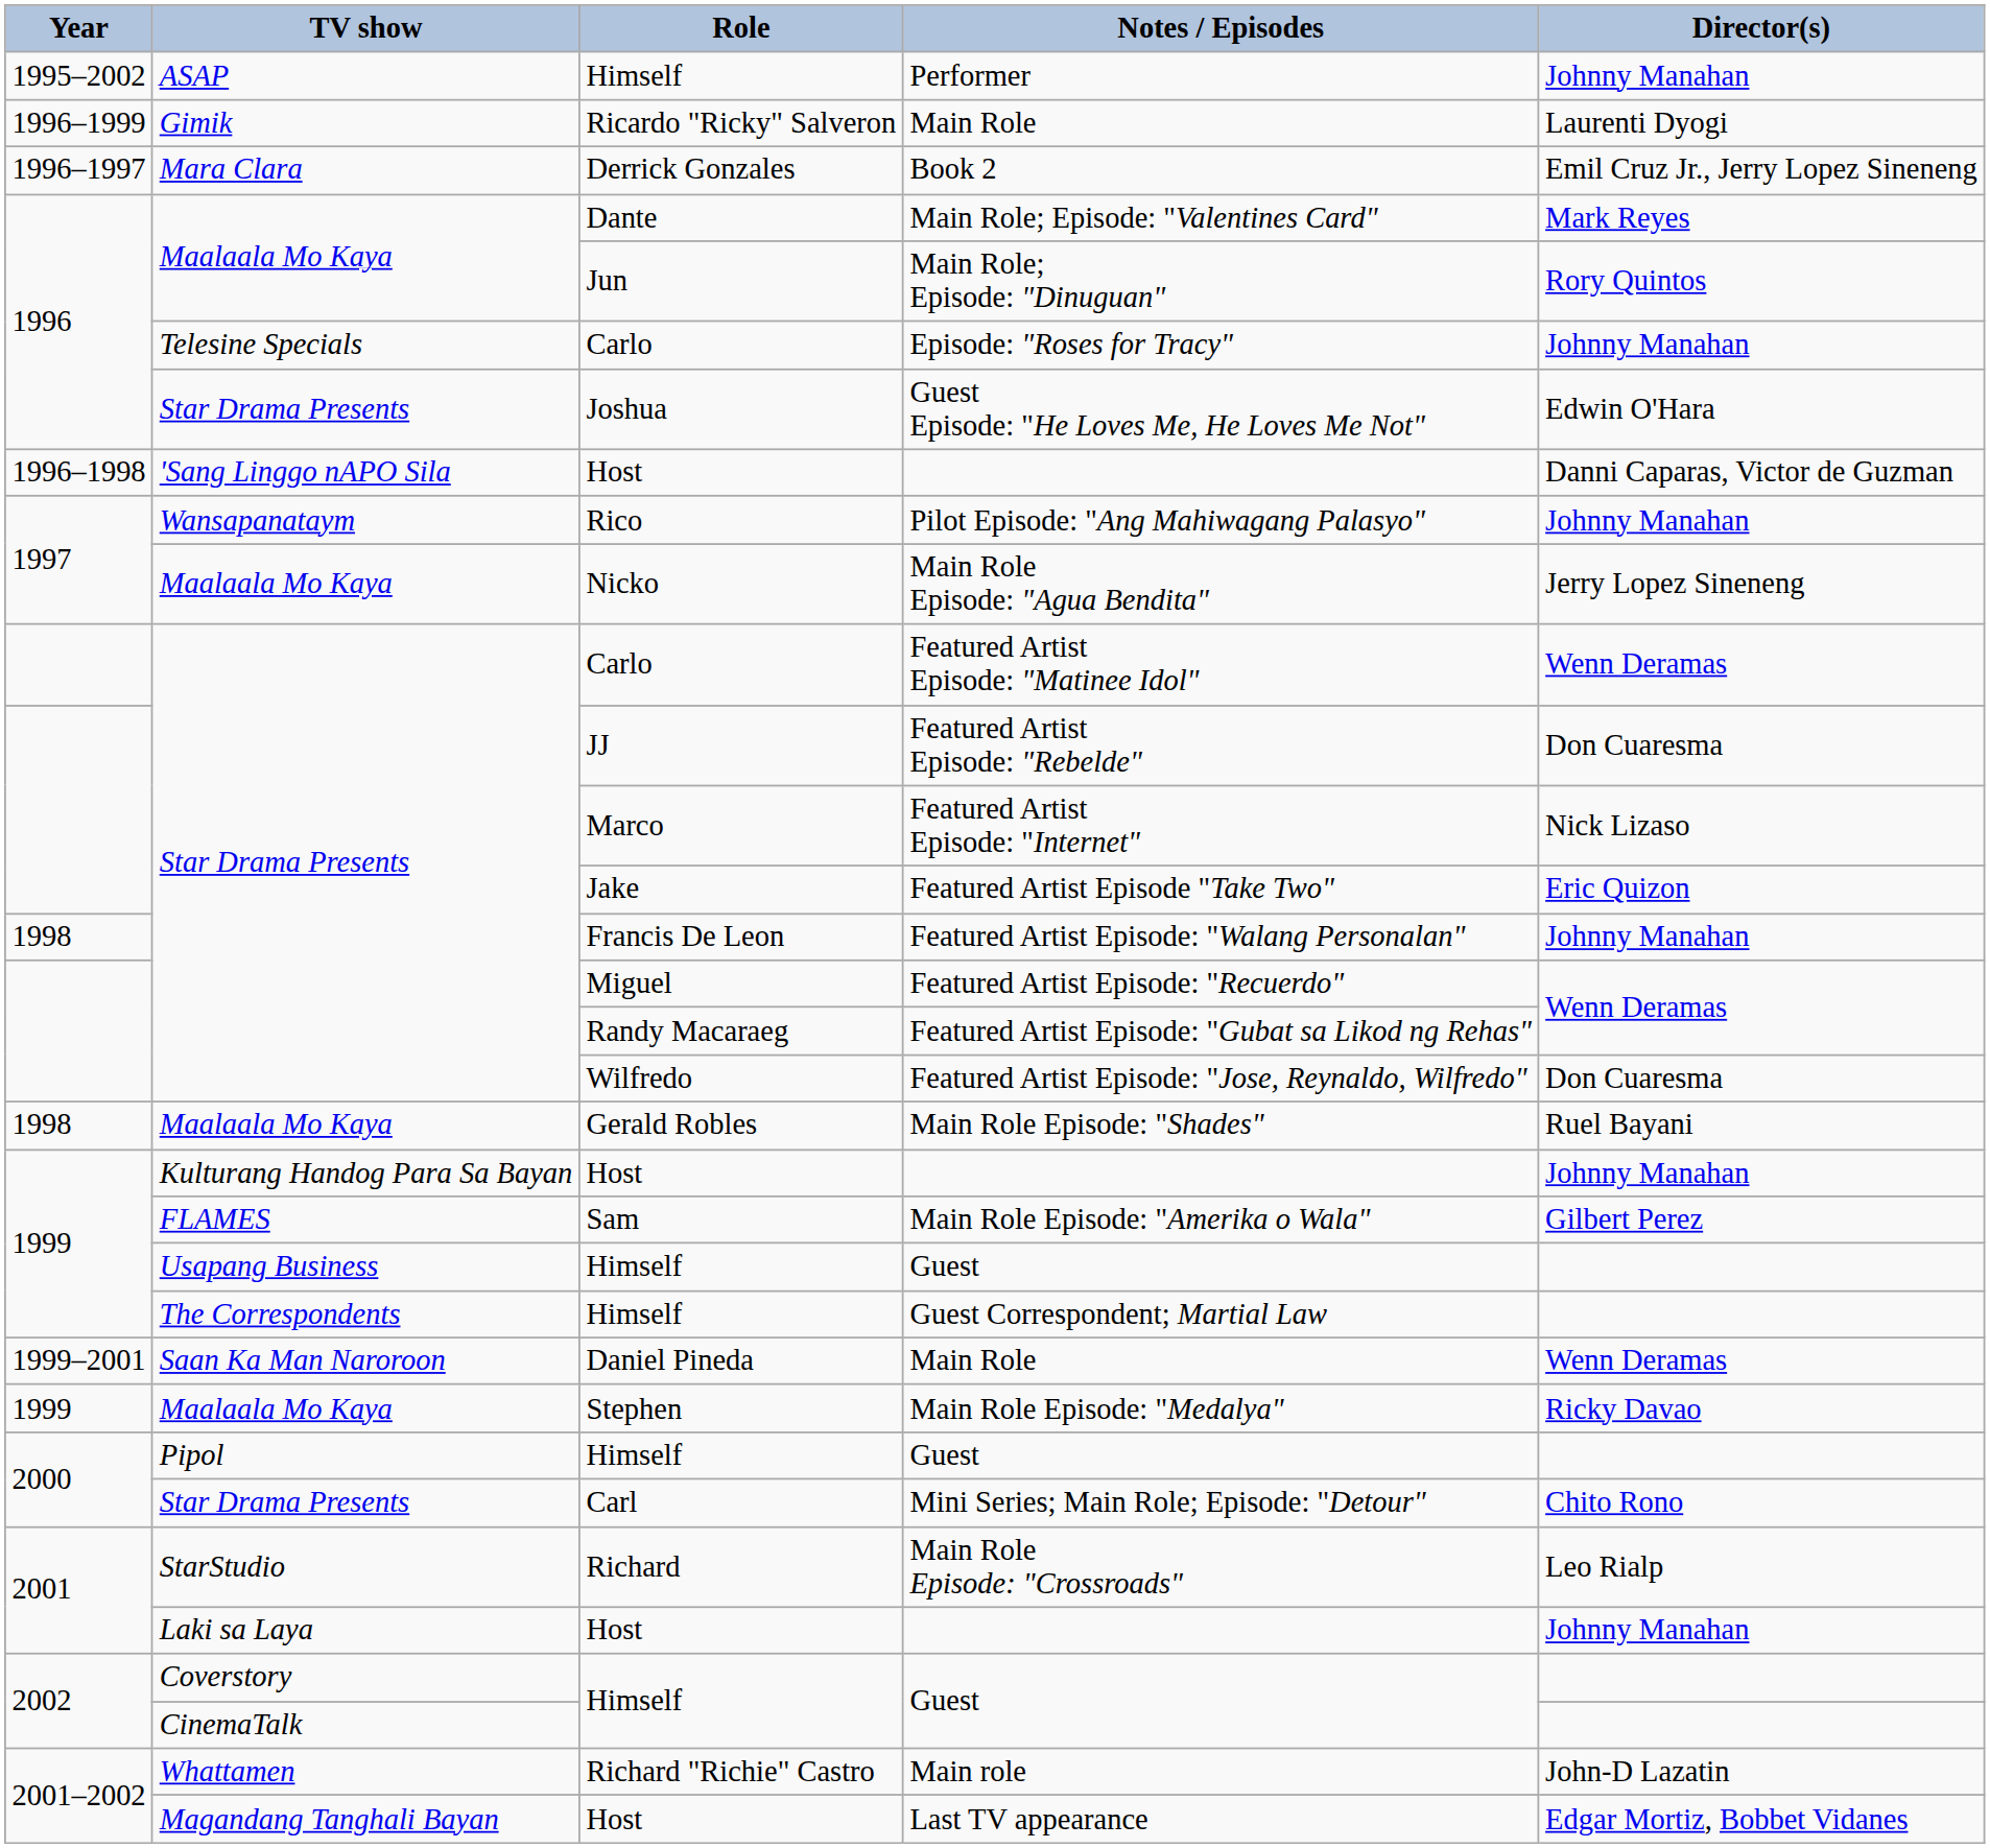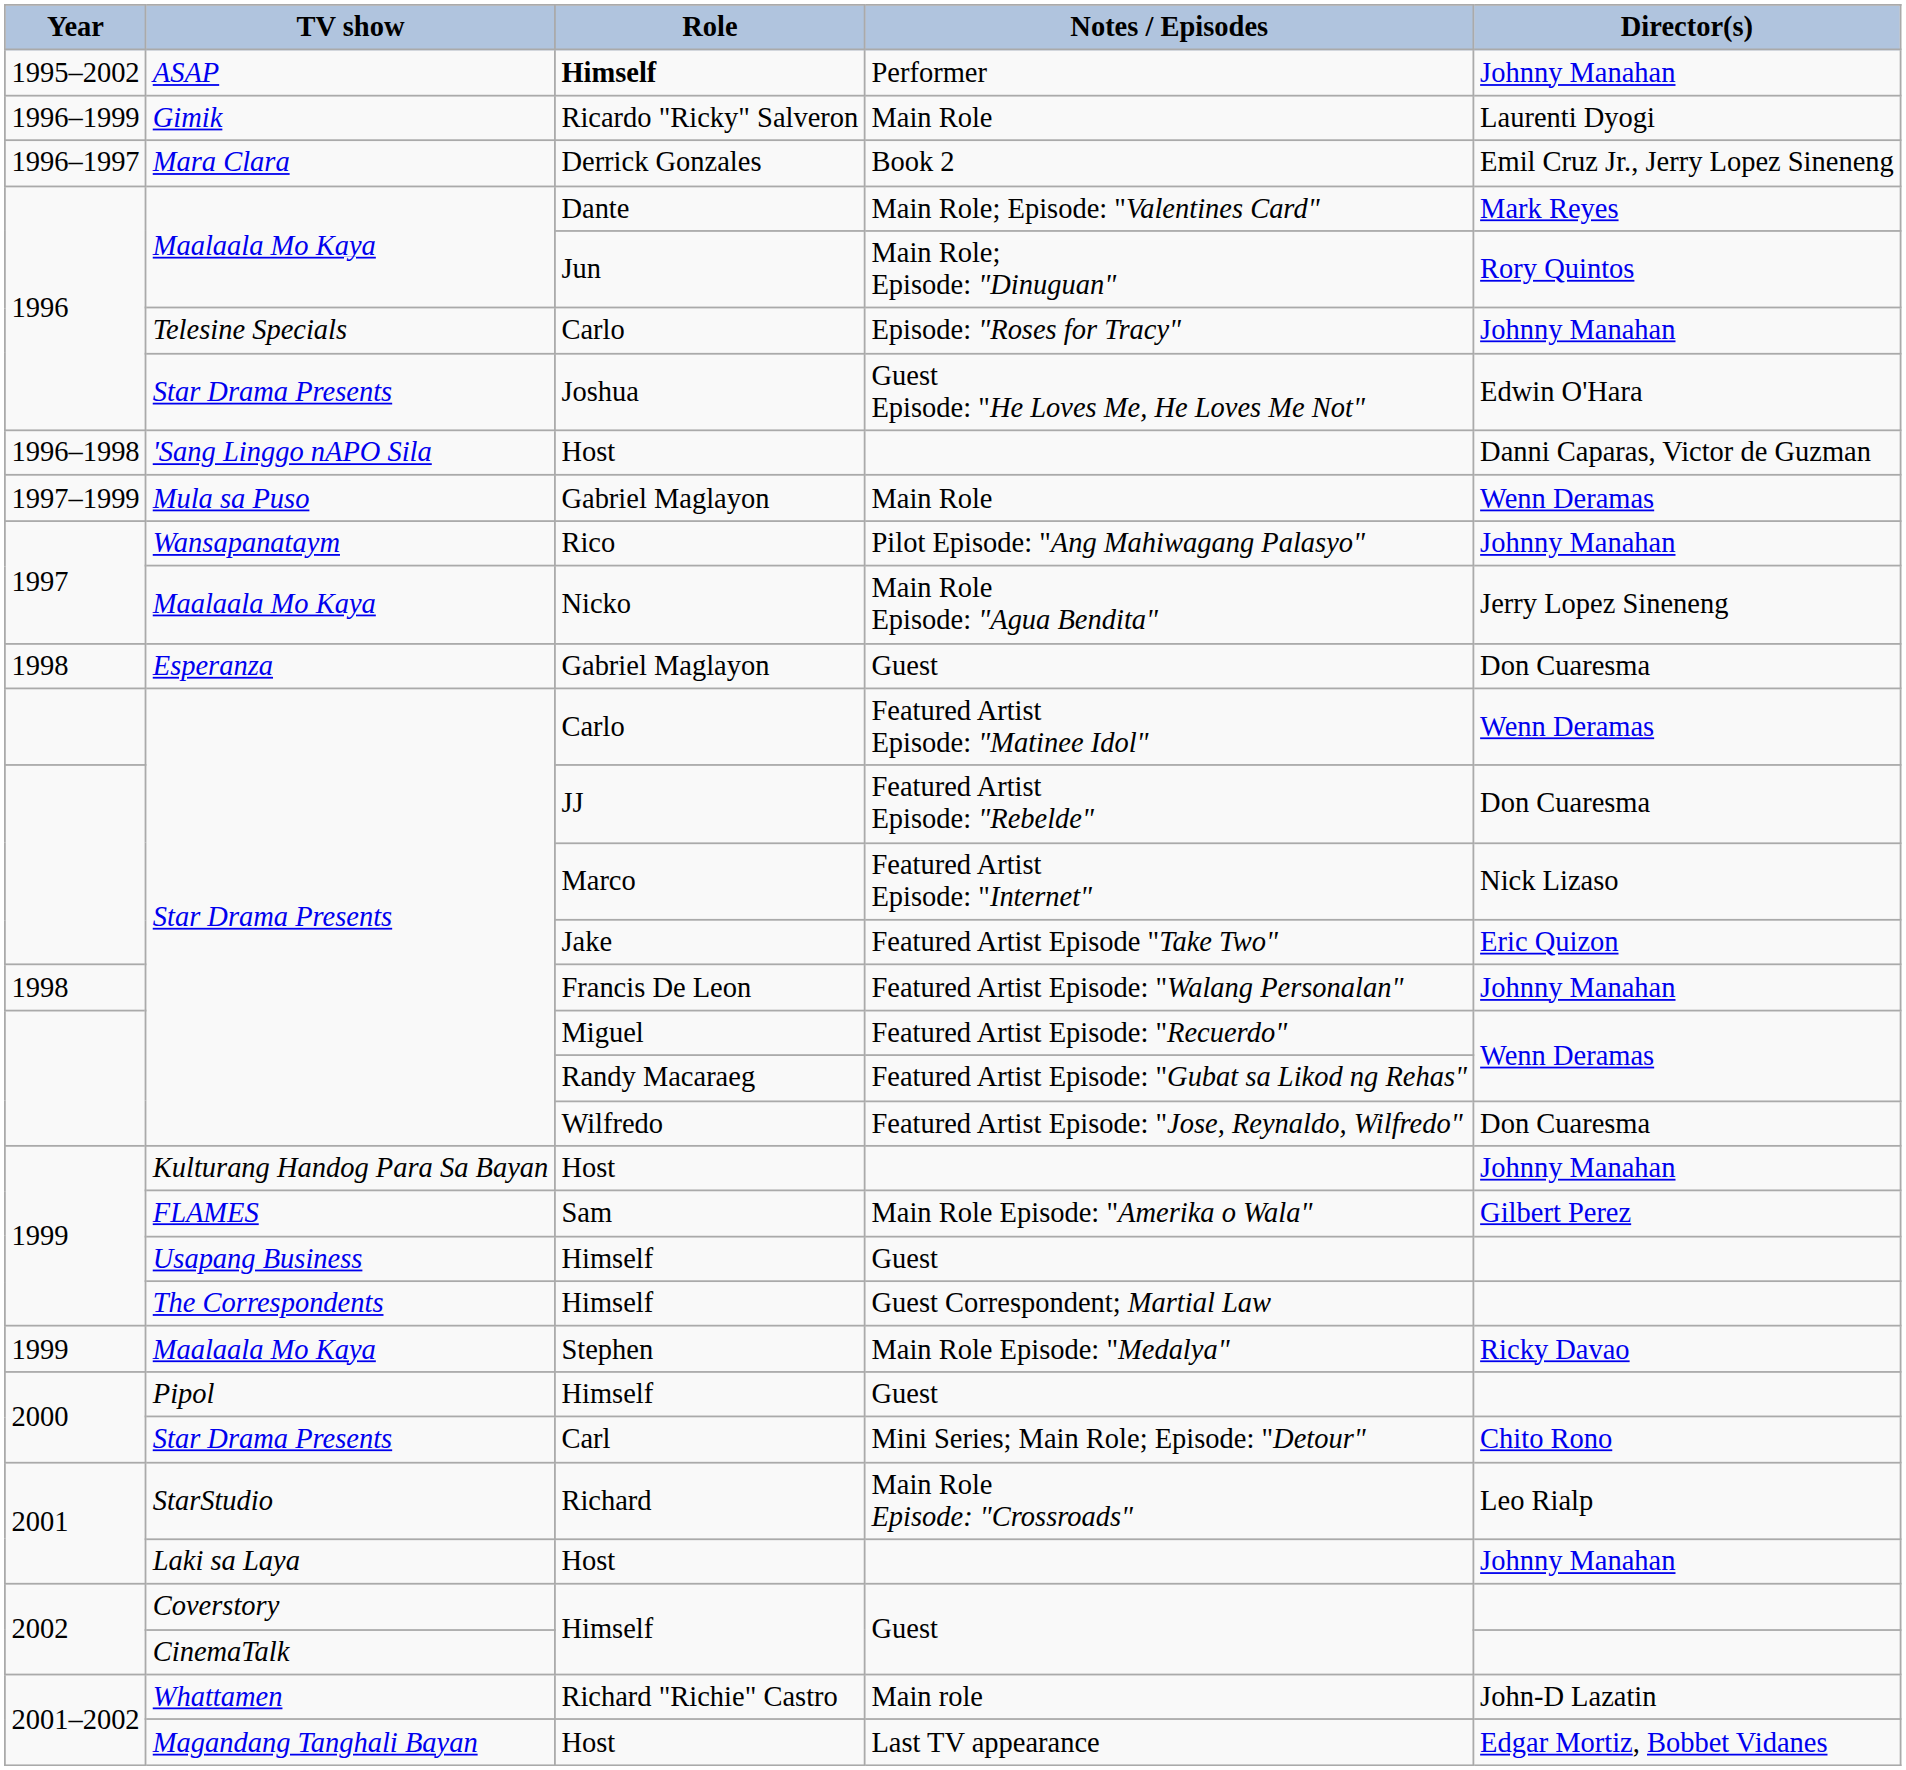Performer | Role: normal -> bold
+ row: 1997–1999 | Mula sa Puso | Gabriel Maglayon | Main Role | Wenn Deramas
+ row: 1998 | Esperanza | Gabriel Maglayon | Guest | Don Cuaresma
- row: 1998 | Maalaala Mo Kaya | Gerald Robles | Main Role Episode: "Shades" | Ruel Bayani
- row: 1999–2001 | Saan Ka Man Naroroon | Daniel Pineda | Main Role | Wenn Deramas
